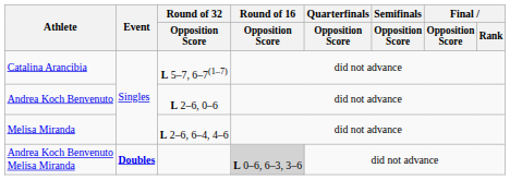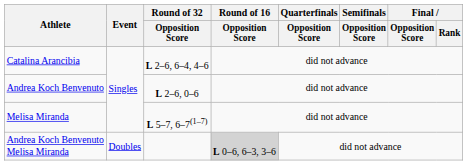Catalina Arancibia | Round of 32 / Opposition Score: L 5–7, 6–7(1–7) -> L 2–6, 6–4, 4–6
Melisa Miranda | Round of 32 / Opposition Score: L 2–6, 6–4, 4–6 -> L 5–7, 6–7(1–7)
Andrea Koch Benvenuto Melisa Miranda | Event: bold -> normal
